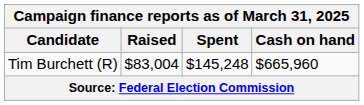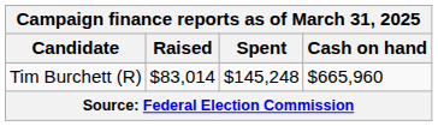Tim Burchett (R) | Raised: $83,004 -> $83,014
